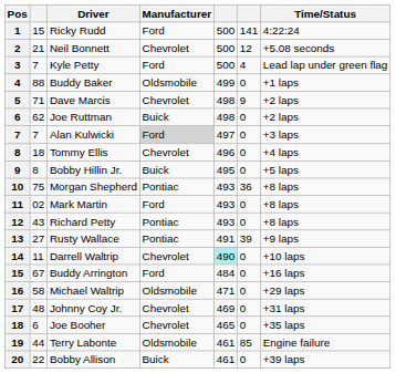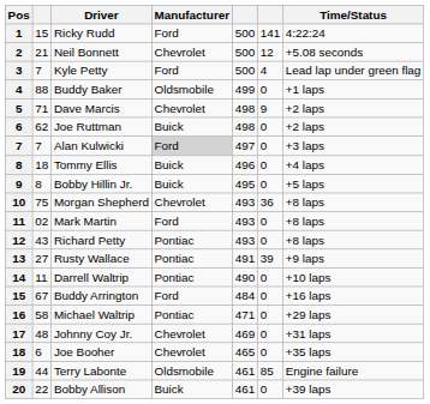Tommy Ellis | Manufacturer: Chevrolet -> Buick
Morgan Shepherd | Manufacturer: Pontiac -> Chevrolet
Darrell Waltrip | Manufacturer: Chevrolet -> Pontiac
Darrell Waltrip | column 5: paleturquoise background -> no background
Michael Waltrip | Manufacturer: Oldsmobile -> Pontiac
